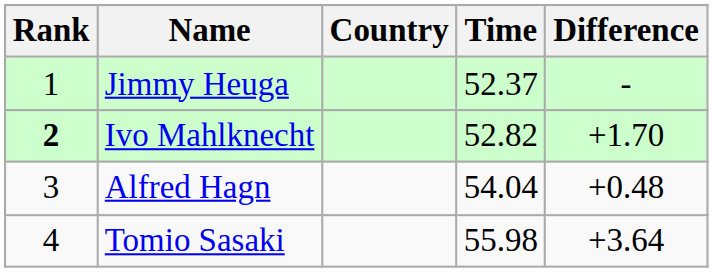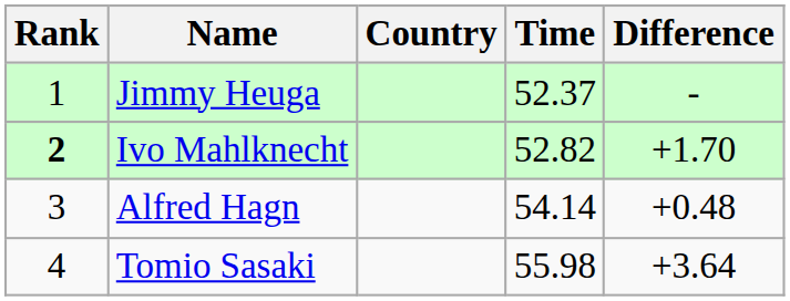Alfred Hagn | Time: 54.04 -> 54.14
